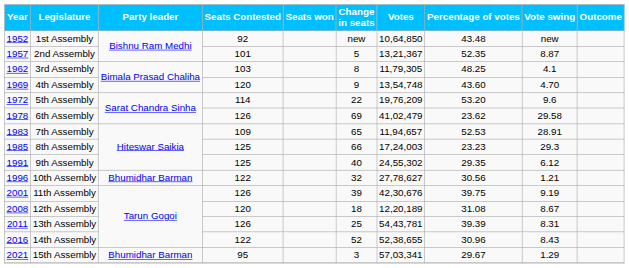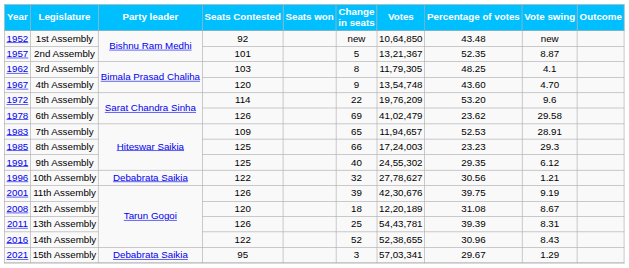4th Assembly | Year: 1969 -> 1967
10th Assembly | Party leader: Bhumidhar Barman -> Debabrata Saikia
15th Assembly | Party leader: Bhumidhar Barman -> Debabrata Saikia
